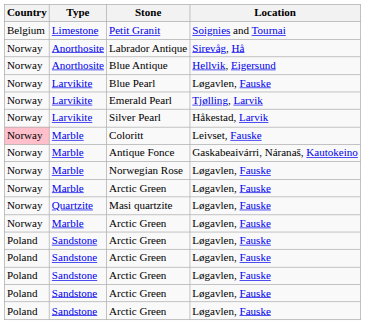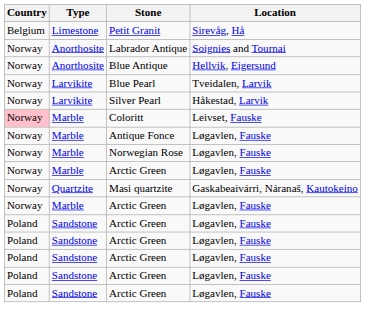Petit Granit | Location: Soignies and Tournai -> Sirevåg, Hå
Labrador Antique | Location: Sirevåg, Hå -> Soignies and Tournai
Blue Pearl | Location: Løgavlen, Fauske -> Tveidalen, Larvik
- row: Norway | Larvikite | Emerald Pearl | Tjølling, Larvik
Antique Fonce | Location: Gaskabeaivárri, Náranaš, Kautokeino -> Løgavlen, Fauske
Masi quartzite | Location: Løgavlen, Fauske -> Gaskabeaivárri, Náranaš, Kautokeino
